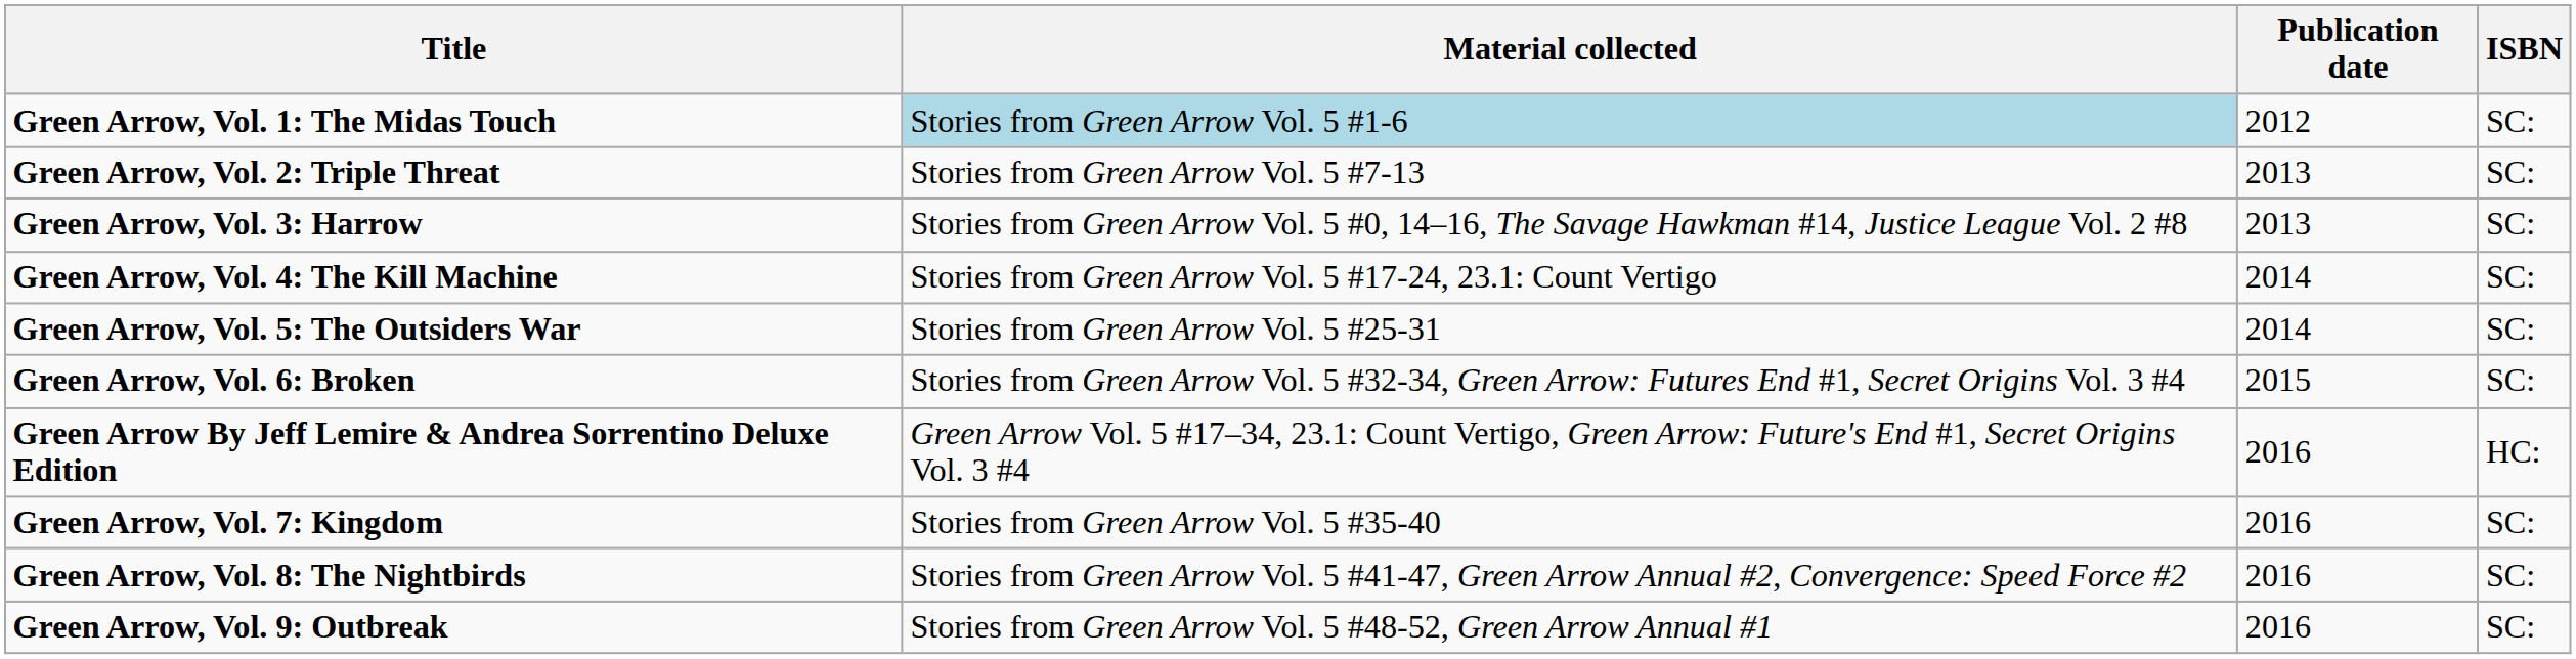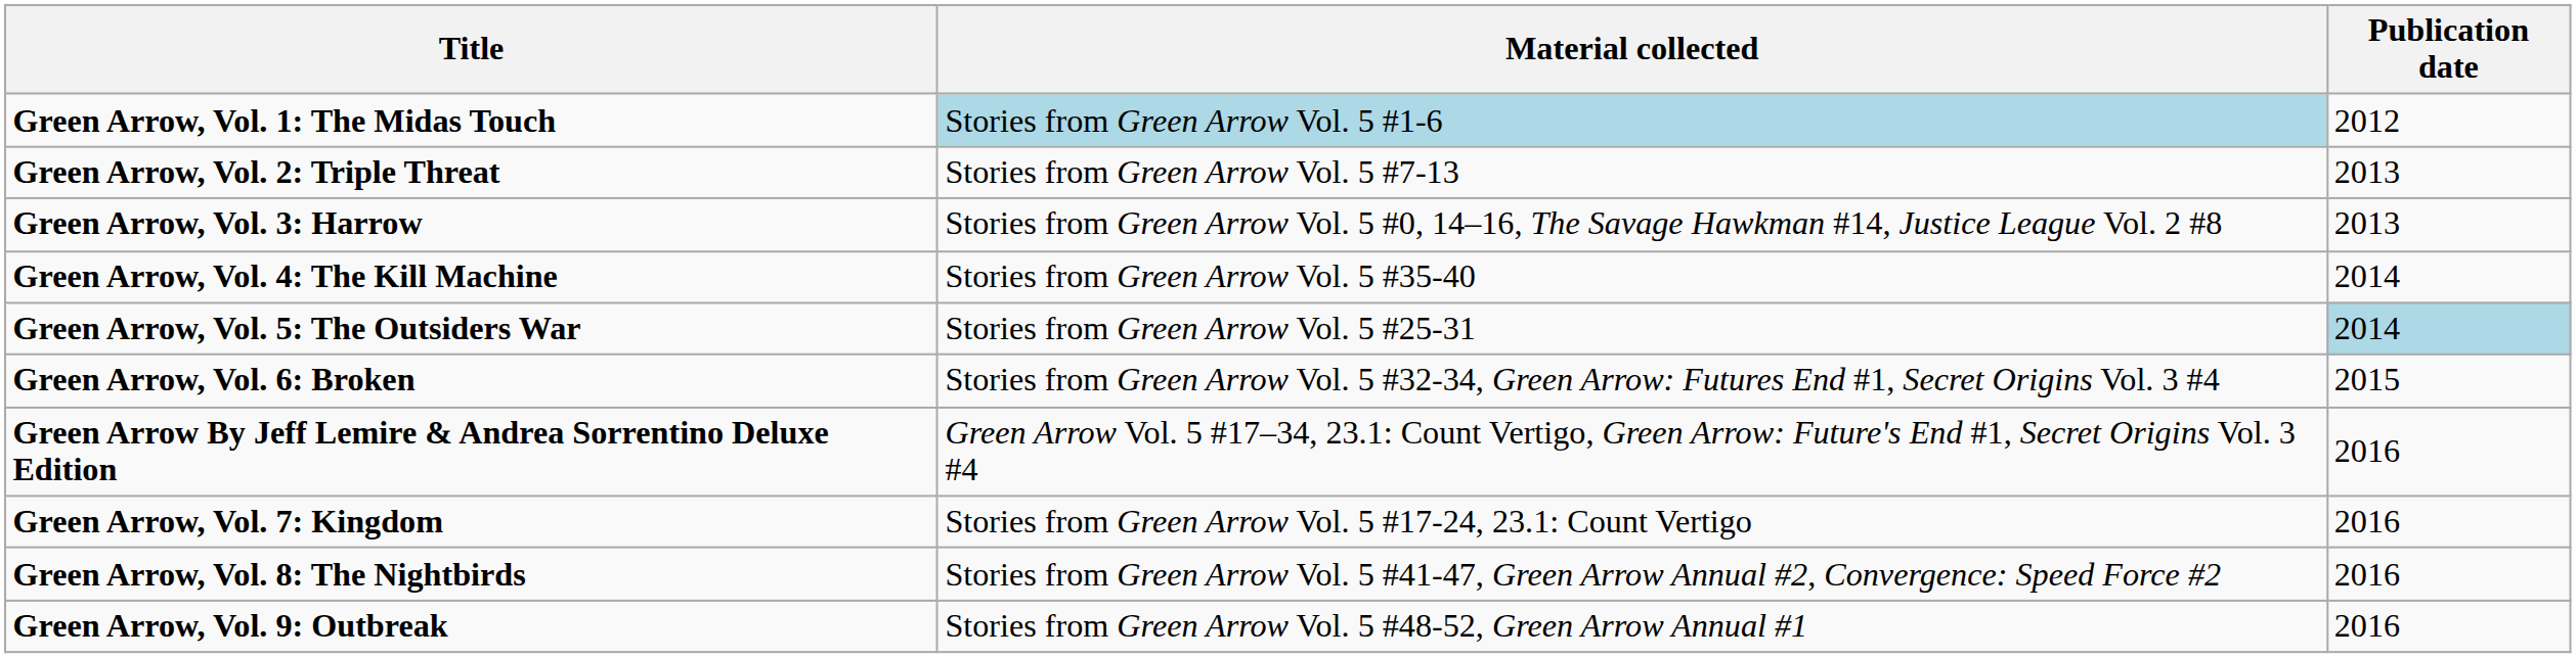- column: ISBN | SC: | SC: | SC: | SC: | SC: | SC: | HC: | SC: | SC: | SC:
Green Arrow, Vol. 4: The Kill Machine | Material collected: Stories from Green Arrow Vol. 5 #17-24, 23.1: Count Vertigo -> Stories from Green Arrow Vol. 5 #35-40
Green Arrow, Vol. 5: The Outsiders War | Publication date: no background -> lightblue background
Green Arrow, Vol. 7: Kingdom | Material collected: Stories from Green Arrow Vol. 5 #35-40 -> Stories from Green Arrow Vol. 5 #17-24, 23.1: Count Vertigo
